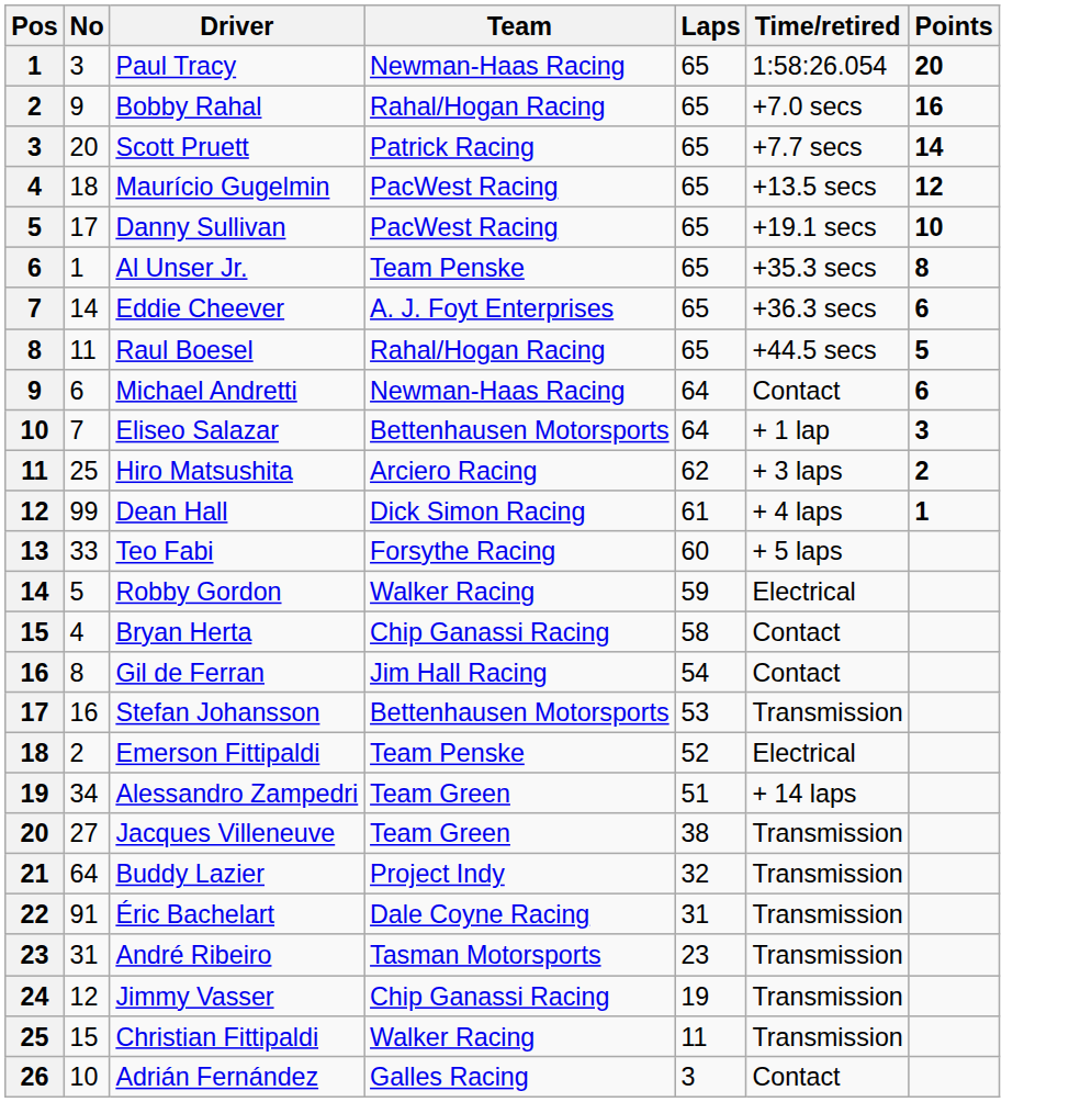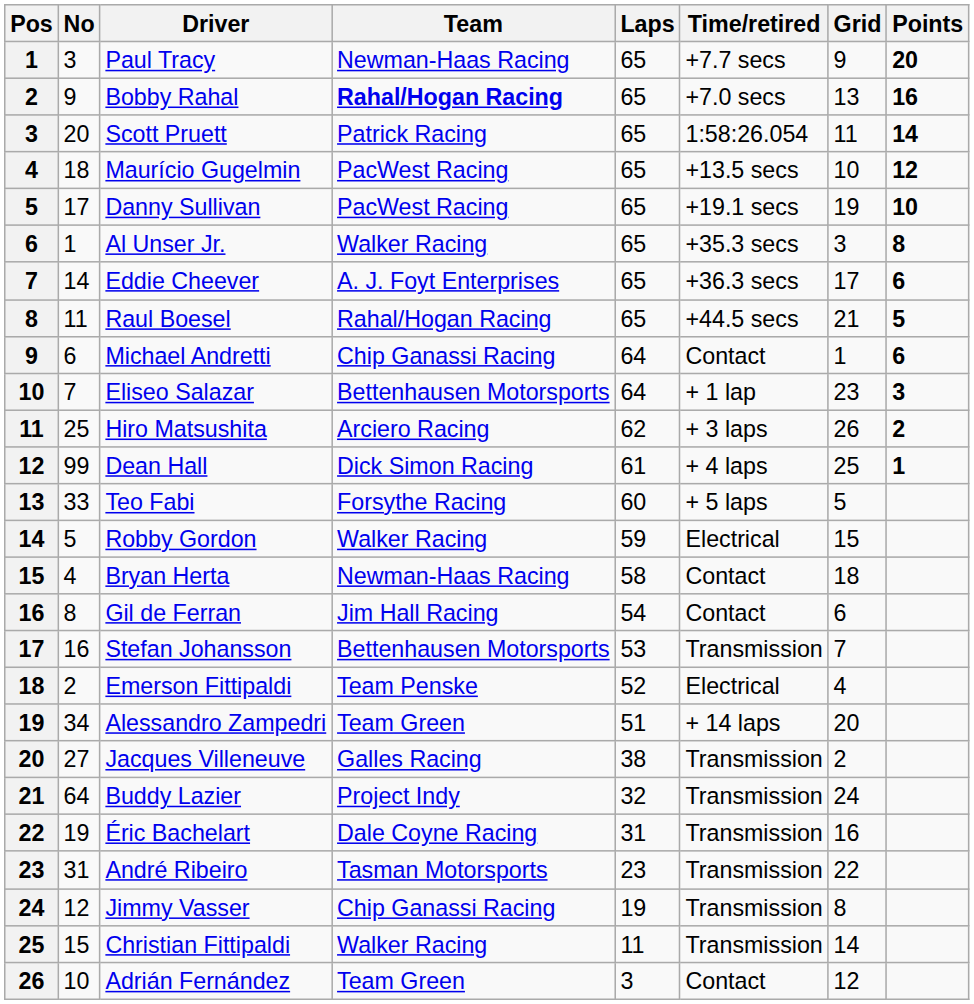+ column: Grid | 9 | 13 | 11 | 10 | 19 | 3 | 17 | 21 | 1 | 23 | 26 | 25 | 5 | 15 | 18 | 6 | 7 | 4 | 20 | 2 | 24 | 16 | 22 | 8 | 14 | 12
Paul Tracy | Time/retired: 1:58:26.054 -> +7.7 secs
Bobby Rahal | Team: normal -> bold
Scott Pruett | Time/retired: +7.7 secs -> 1:58:26.054
Al Unser Jr. | Team: Team Penske -> Walker Racing
Michael Andretti | Team: Newman-Haas Racing -> Chip Ganassi Racing
Bryan Herta | Team: Chip Ganassi Racing -> Newman-Haas Racing
Jacques Villeneuve | Team: Team Green -> Galles Racing
Éric Bachelart | No: 91 -> 19
Adrián Fernández | Team: Galles Racing -> Team Green
